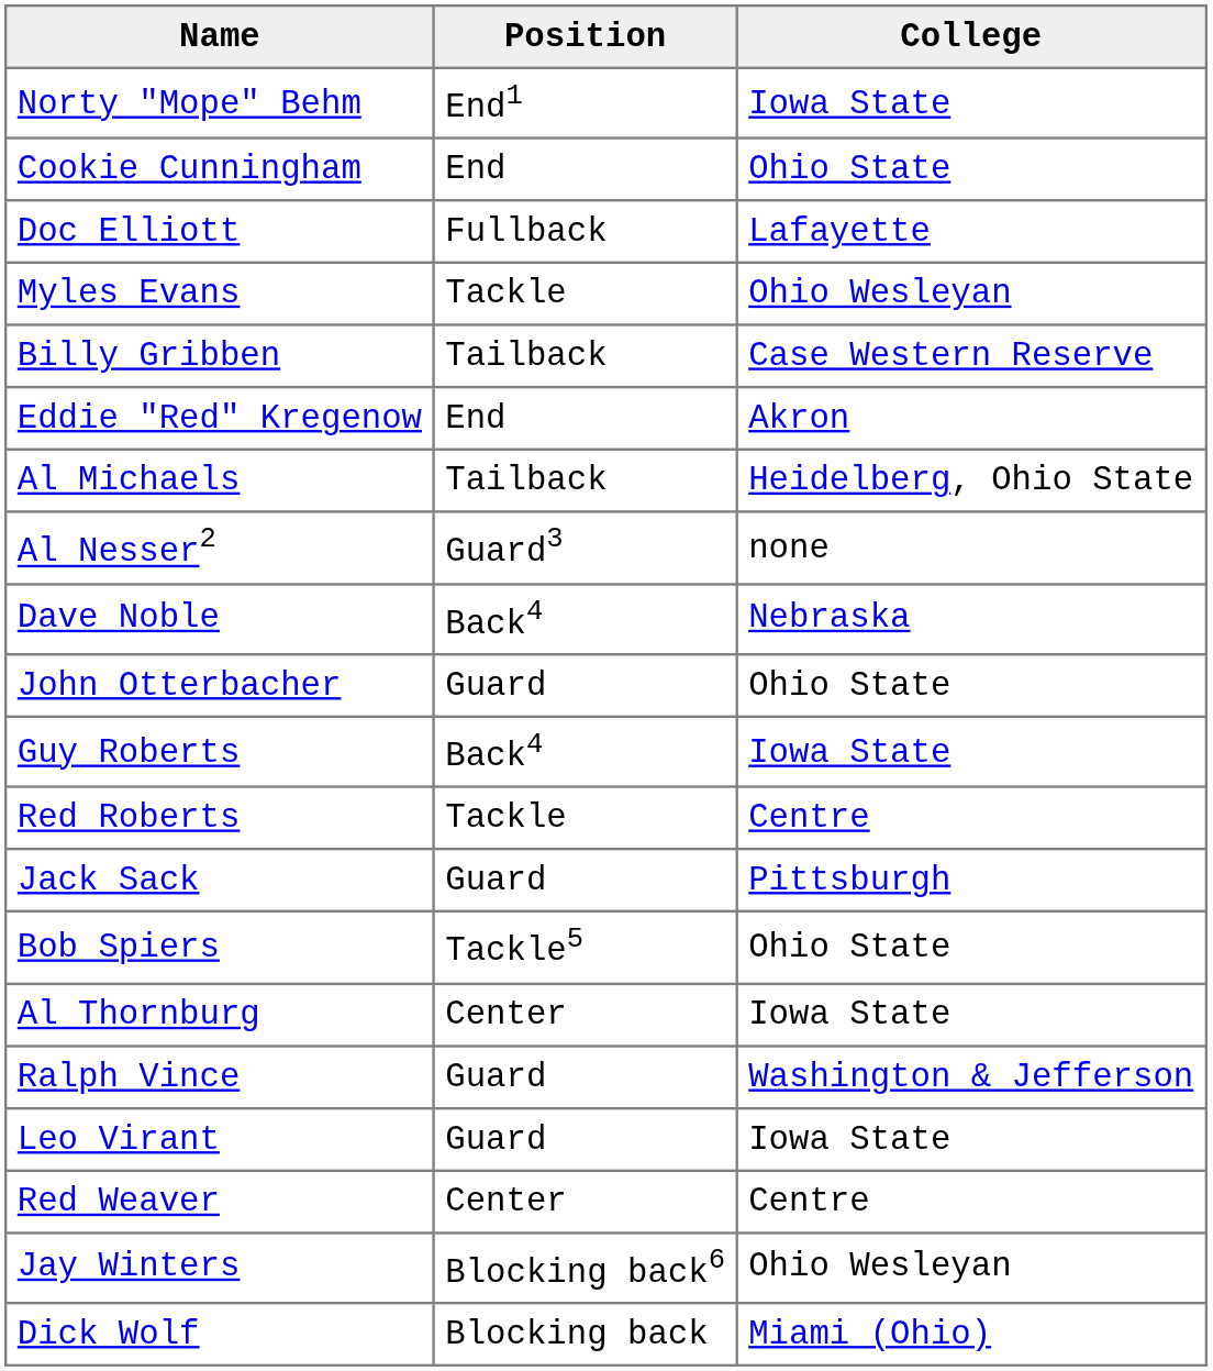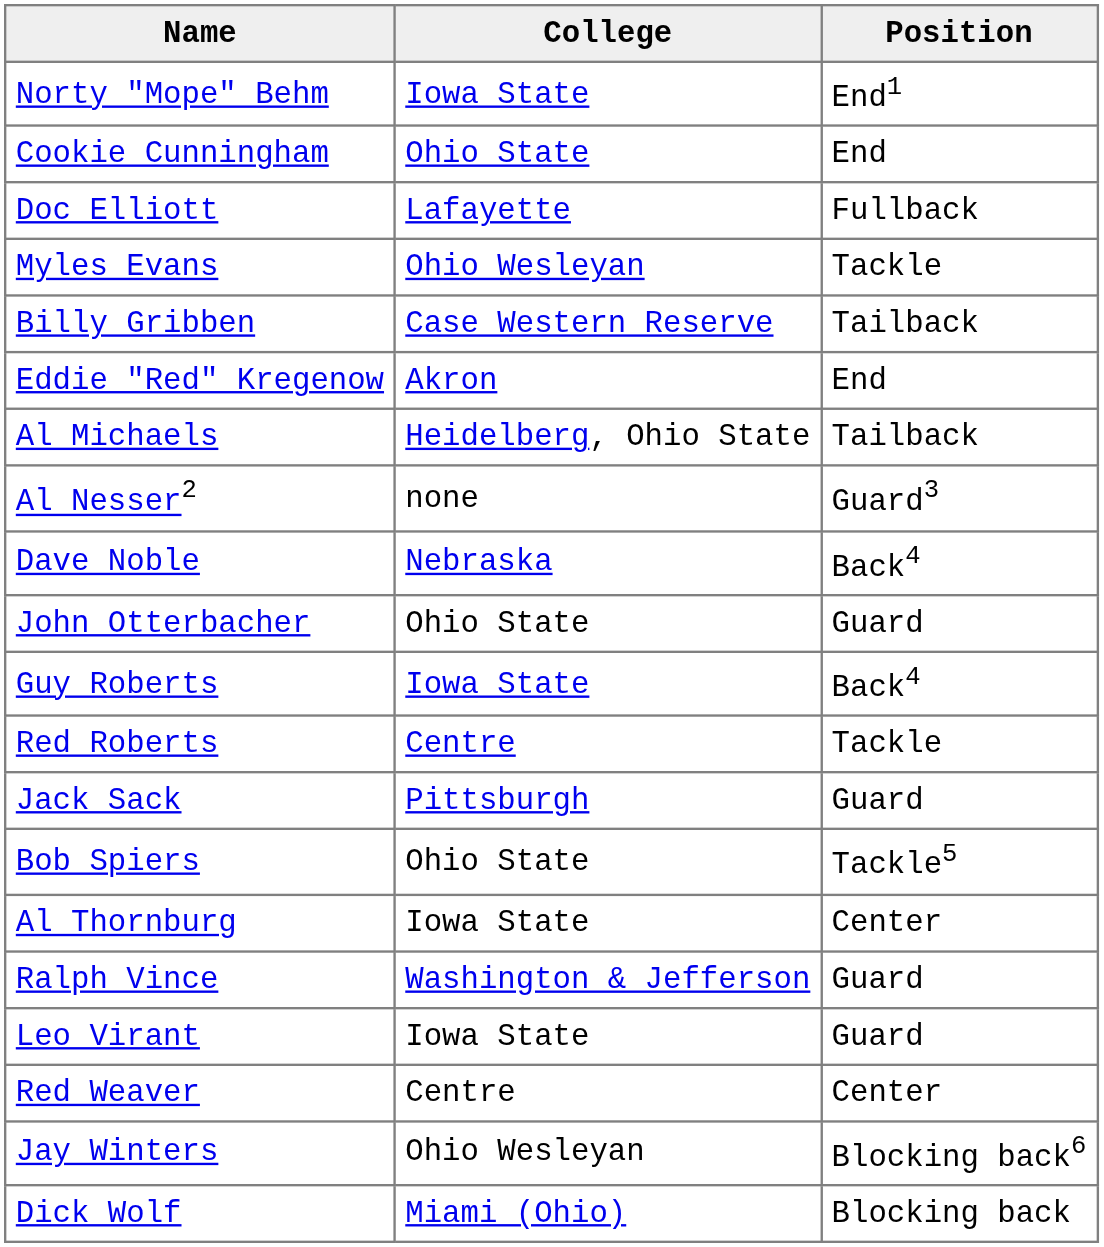columns swapped: Position <-> College
